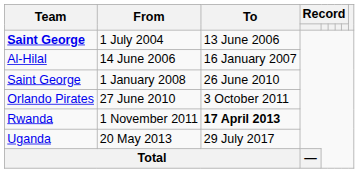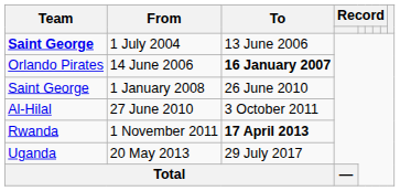14 June 2006 | Team: Al-Hilal -> Orlando Pirates
14 June 2006 | To: normal -> bold
27 June 2010 | Team: Orlando Pirates -> Al-Hilal
